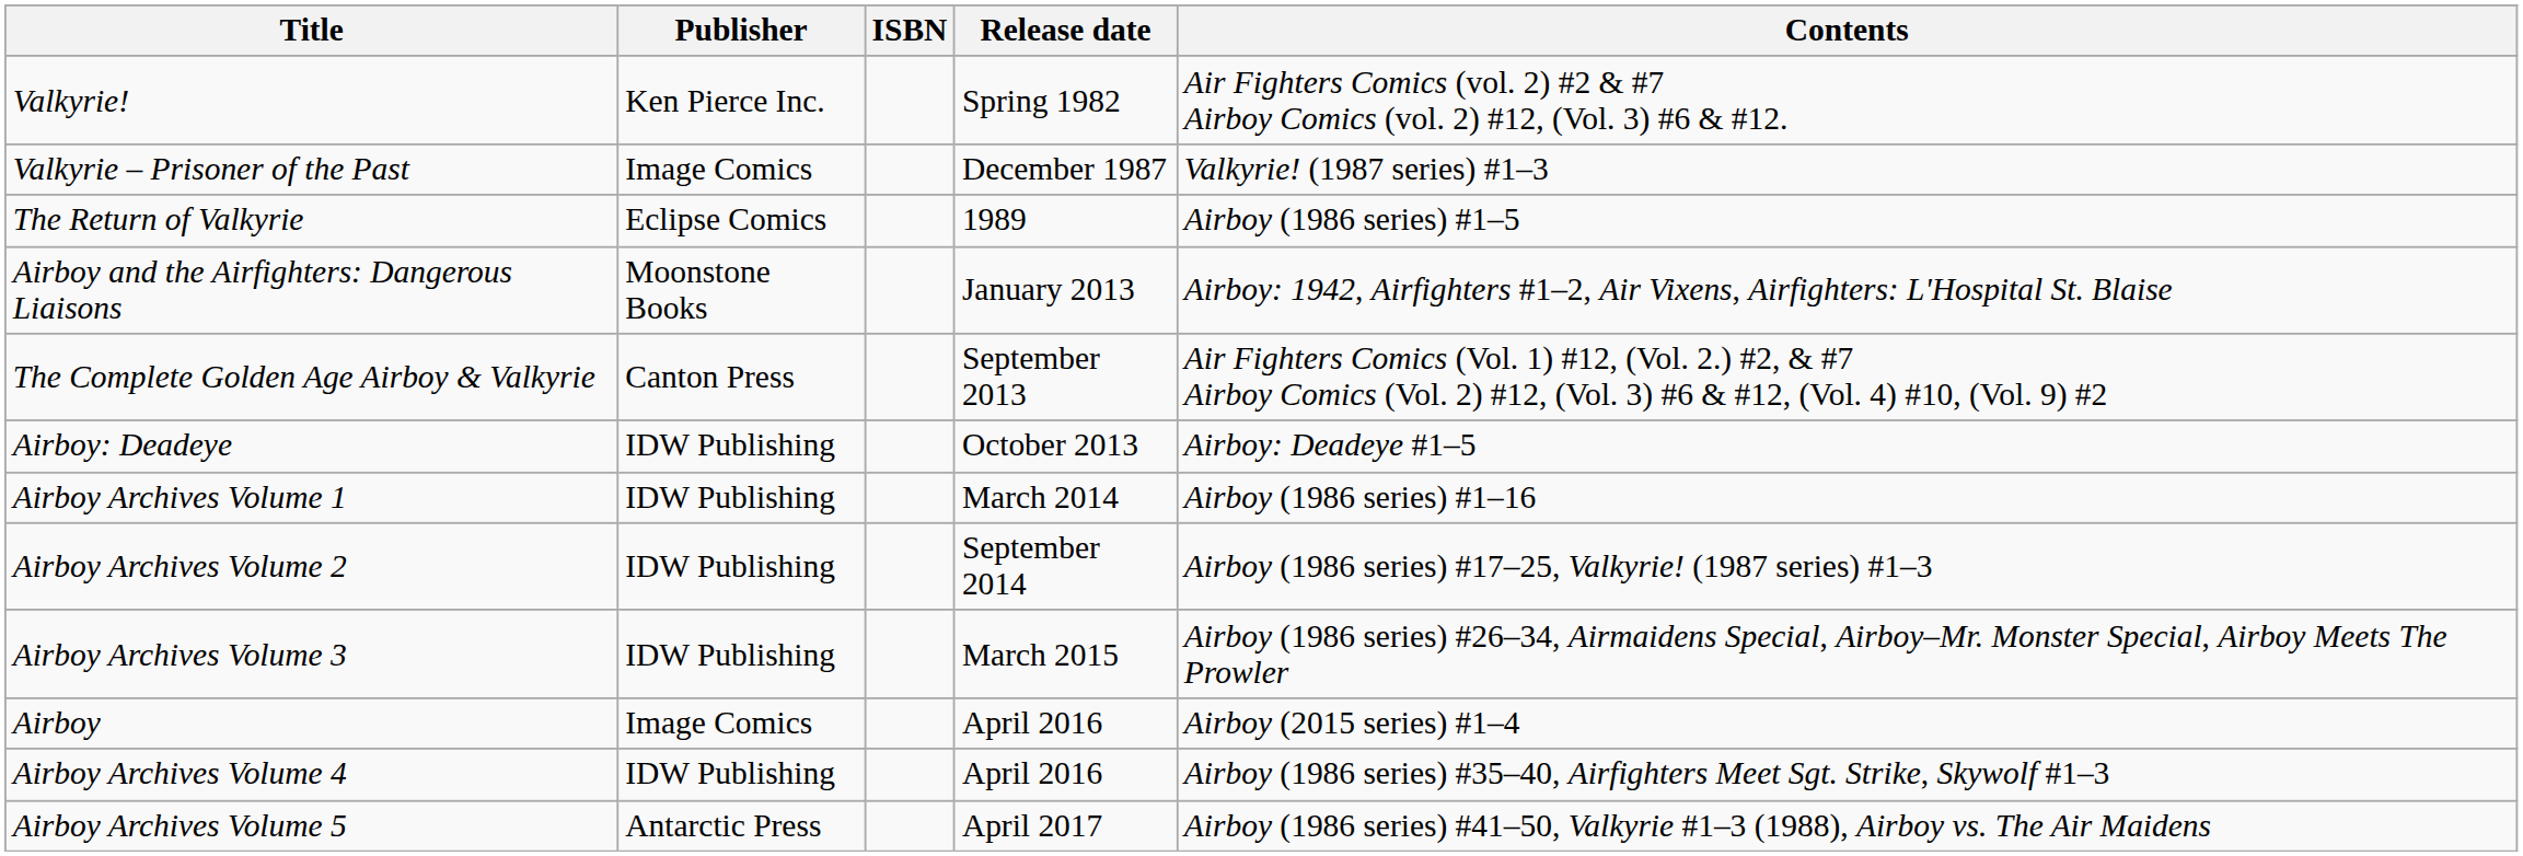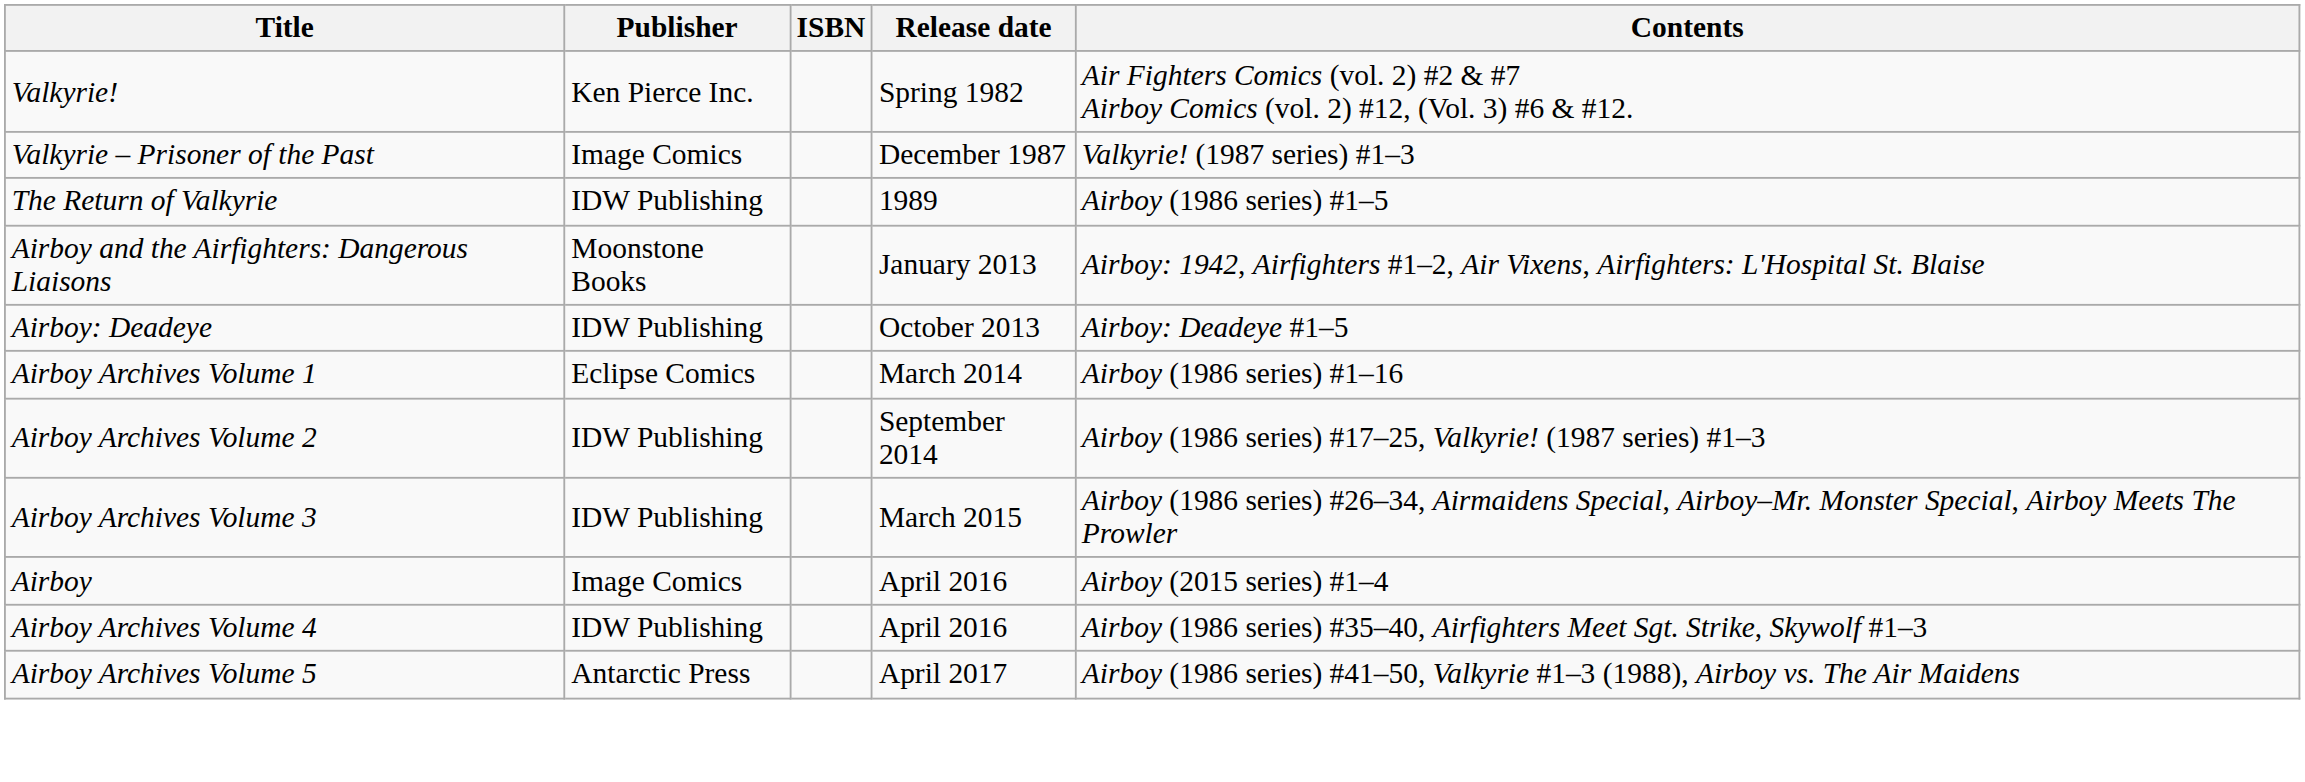The Return of Valkyrie | Publisher: Eclipse Comics -> IDW Publishing
- row: The Complete Golden Age Airboy & Valkyrie | Canton Press | September 2013 | Air Fighters Comics (Vol. 1) #12, (Vol. 2.) #2, & #7 Airboy Comics (Vol. 2) #12, (Vol. 3) #6 & #12, (Vol. 4) #10, (Vol. 9) #2
Airboy Archives Volume 1 | Publisher: IDW Publishing -> Eclipse Comics
